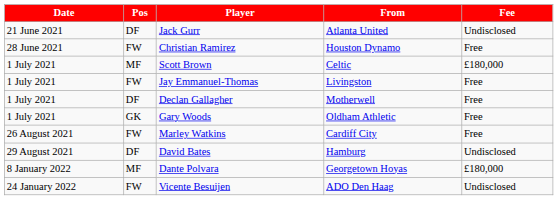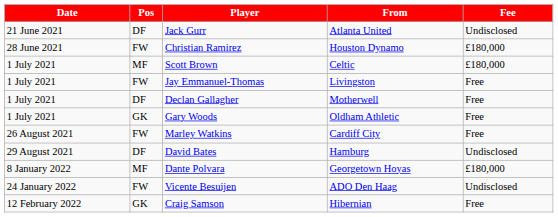Christian Ramirez | Fee: Free -> £180,000
+ row: 12 February 2022 | GK | Craig Samson | Hibernian | Free
